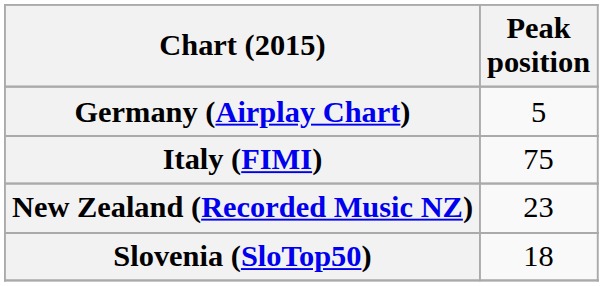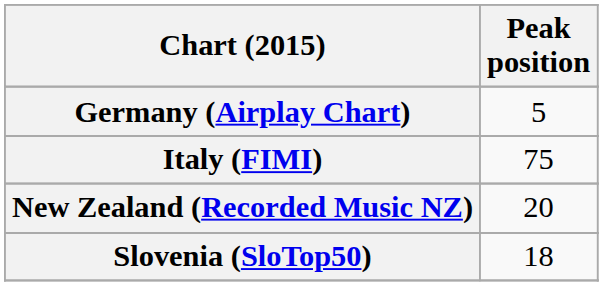New Zealand (Recorded Music NZ) | Peak position: 23 -> 20
